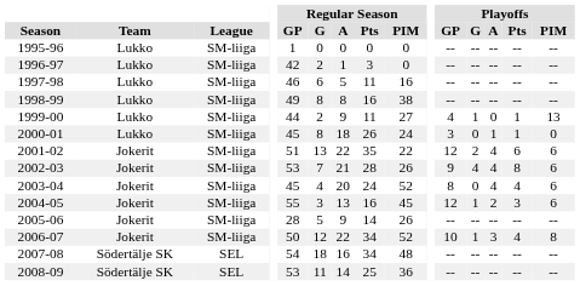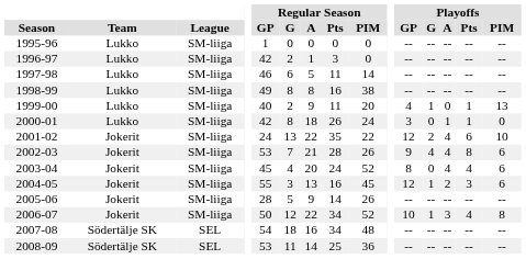1997-98 | Regular Season / PIM: 16 -> 14
1999-00 | Regular Season / GP: 44 -> 40
1999-00 | Regular Season / PIM: 27 -> 20
2000-01 | Regular Season / GP: 45 -> 42
2001-02 | Regular Season / GP: 51 -> 24
2001-02 | Playoffs / PIM: 6 -> 10
